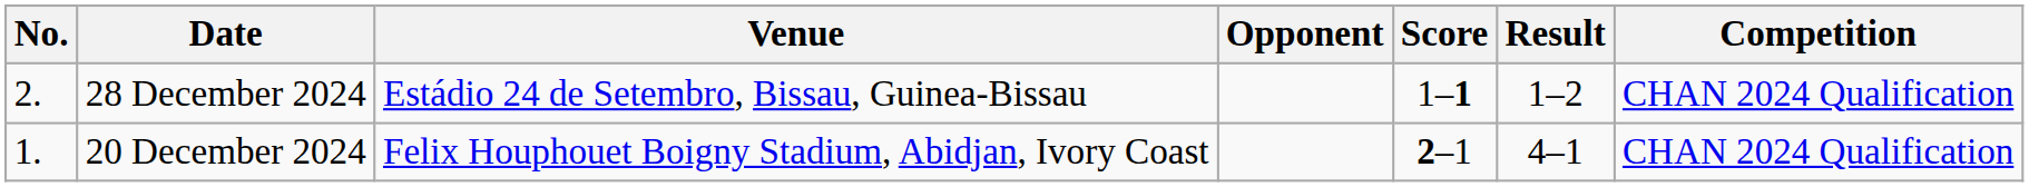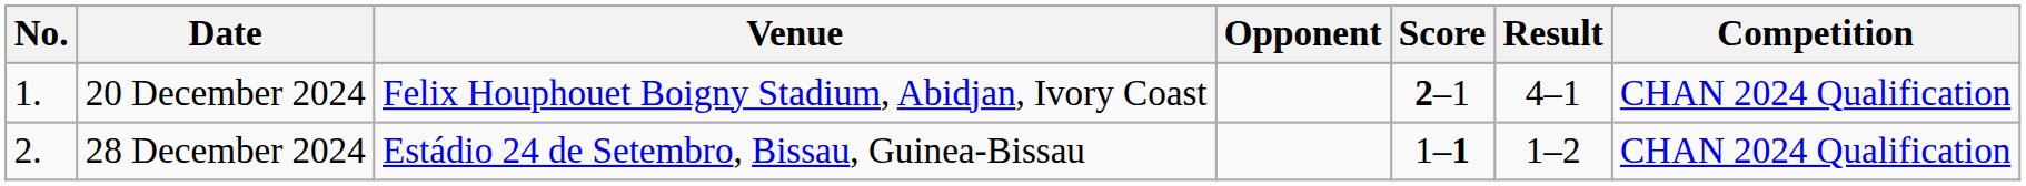rows swapped: 20 December 2024 <-> 28 December 2024
